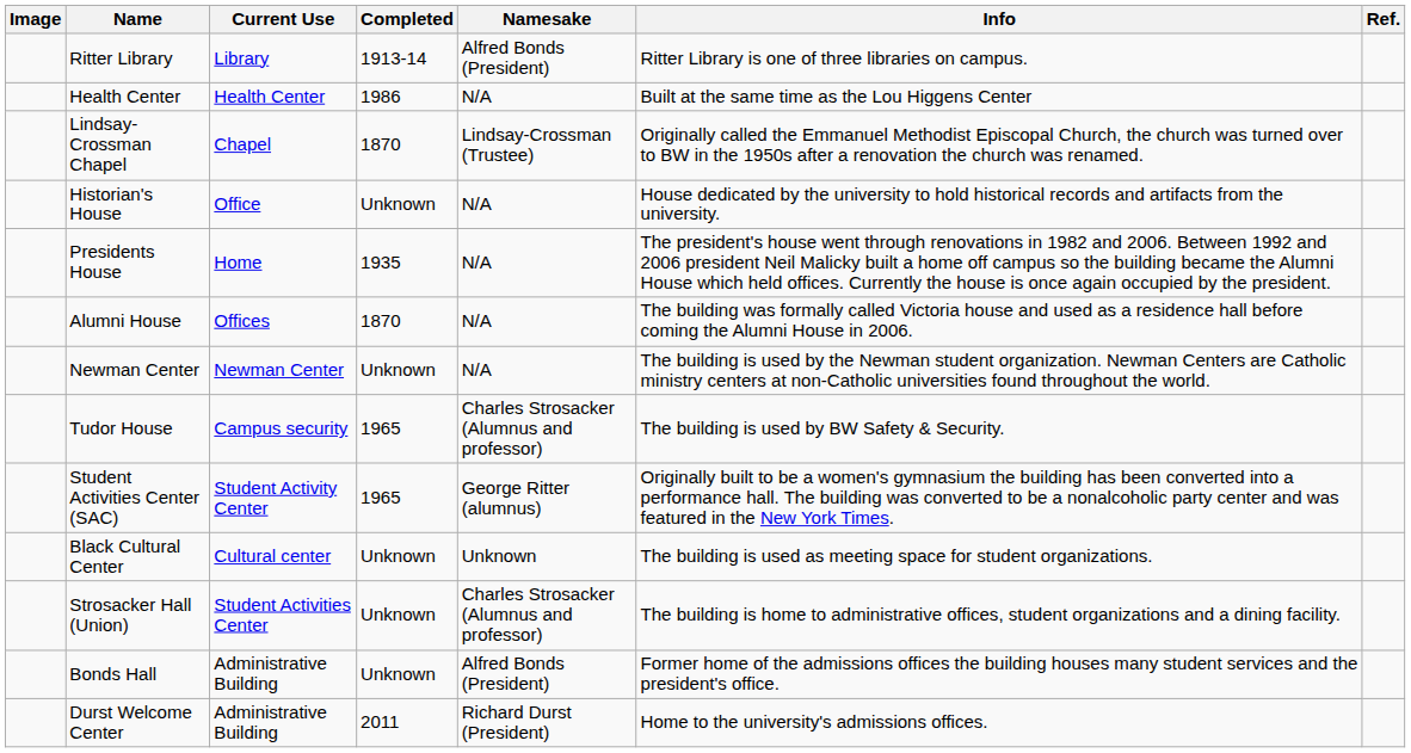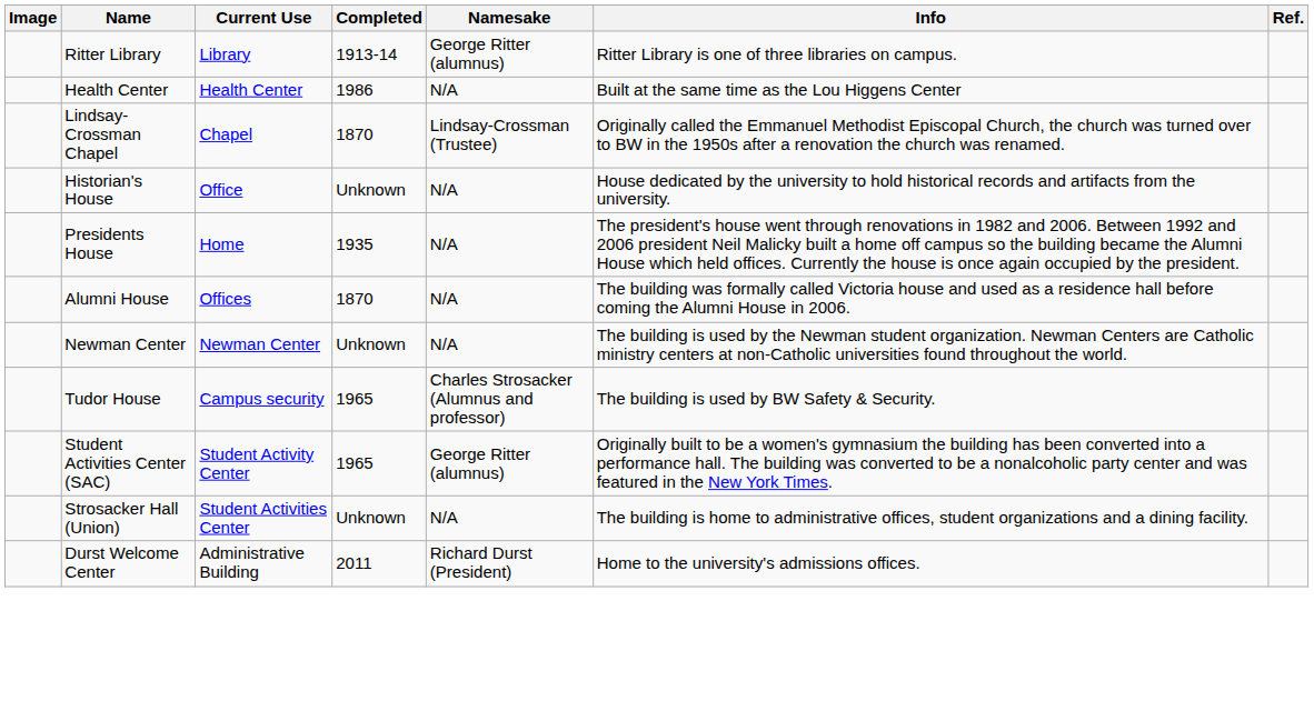Ritter Library | Namesake: Alfred Bonds (President) -> George Ritter (alumnus)
- row: Black Cultural Center | Cultural center | Unknown | Unknown | The building is used as meeting space for student organizations.
Strosacker Hall (Union) | Namesake: Charles Strosacker (Alumnus and professor) -> N/A
- row: Bonds Hall | Administrative Building | Unknown | Alfred Bonds (President) | Former home of the admissions offices the building houses many student services and the president's office.
